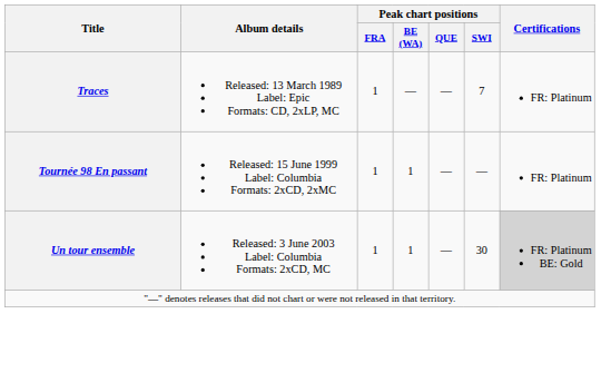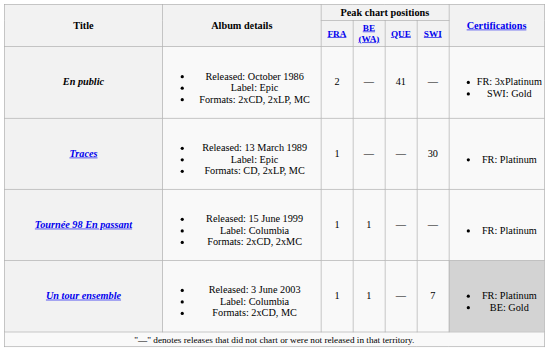+ row: En public | Released: October 1986 Label: Epic Formats: 2xCD, 2xLP, MC | 2 | — | 41 | — | FR: 3xPlatinum SWI: Gold
Traces | Peak chart positions / SWI: 7 -> 30
Un tour ensemble | Peak chart positions / SWI: 30 -> 7
